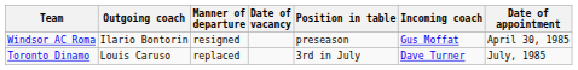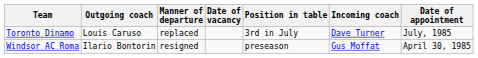rows swapped: Windsor AC Roma <-> Toronto Dinamo
